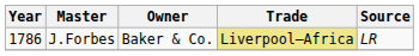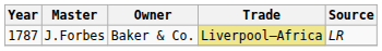J.Forbes | Year: 1786 -> 1787
